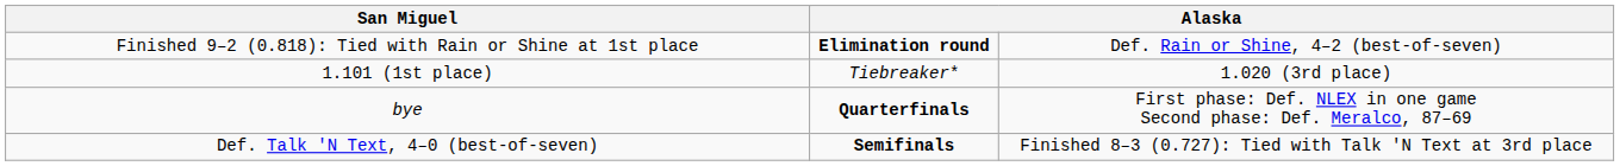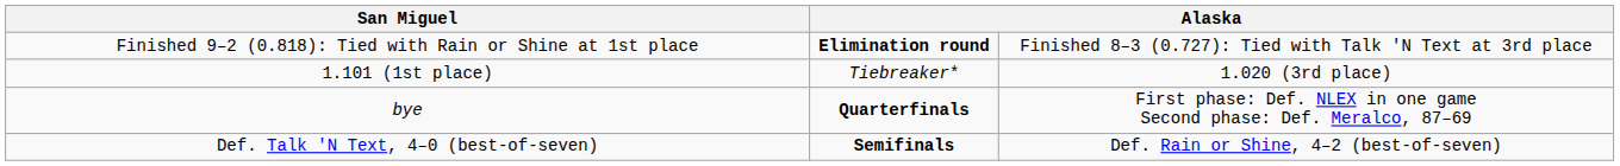Finished 9–2 (0.818): Tied with Rain or Shine at 1st place | column 4: Def. Rain or Shine, 4–2 (best-of-seven) -> Finished 8–3 (0.727): Tied with Talk 'N Text at 3rd place
Def. Talk 'N Text, 4–0 (best-of-seven) | column 4: Finished 8–3 (0.727): Tied with Talk 'N Text at 3rd place -> Def. Rain or Shine, 4–2 (best-of-seven)
